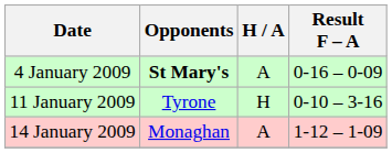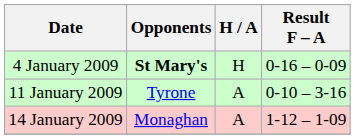4 January 2009 | H / A: A -> H
11 January 2009 | H / A: H -> A
